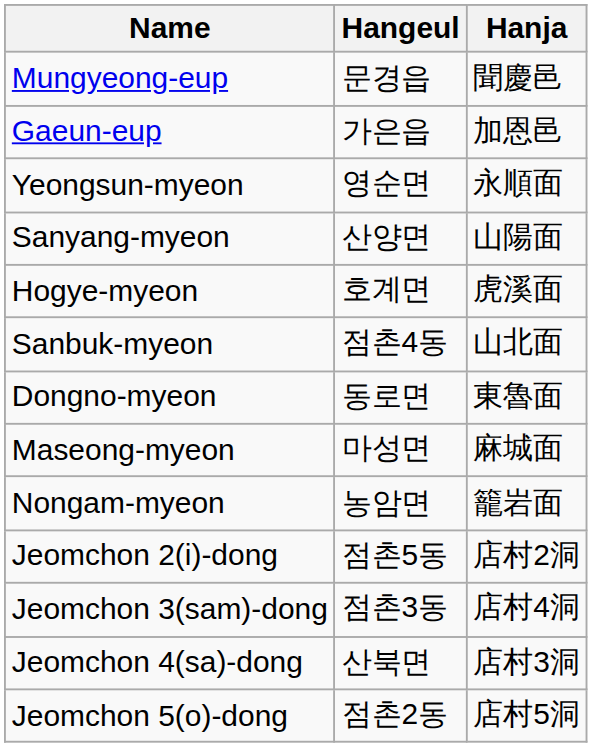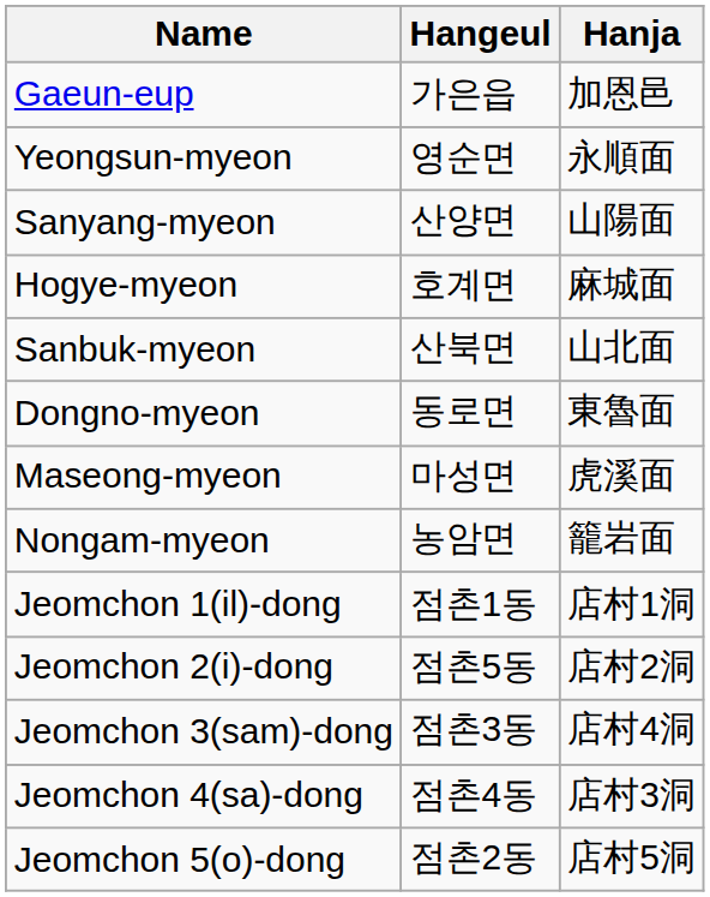- row: Mungyeong-eup | 문경읍 | 聞慶邑
Hogye-myeon | Hanja: 虎溪面 -> 麻城面
Sanbuk-myeon | Hangeul: 점촌4동 -> 산북면
Maseong-myeon | Hanja: 麻城面 -> 虎溪面
+ row: Jeomchon 1(il)-dong | 점촌1동 | 店村1洞
Jeomchon 4(sa)-dong | Hangeul: 산북면 -> 점촌4동
